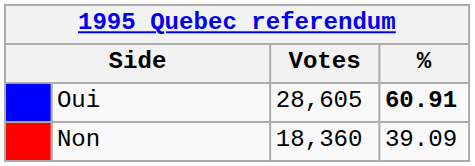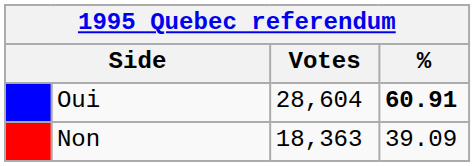Oui | Votes: 28,605 -> 28,604
Non | Votes: 18,360 -> 18,363
